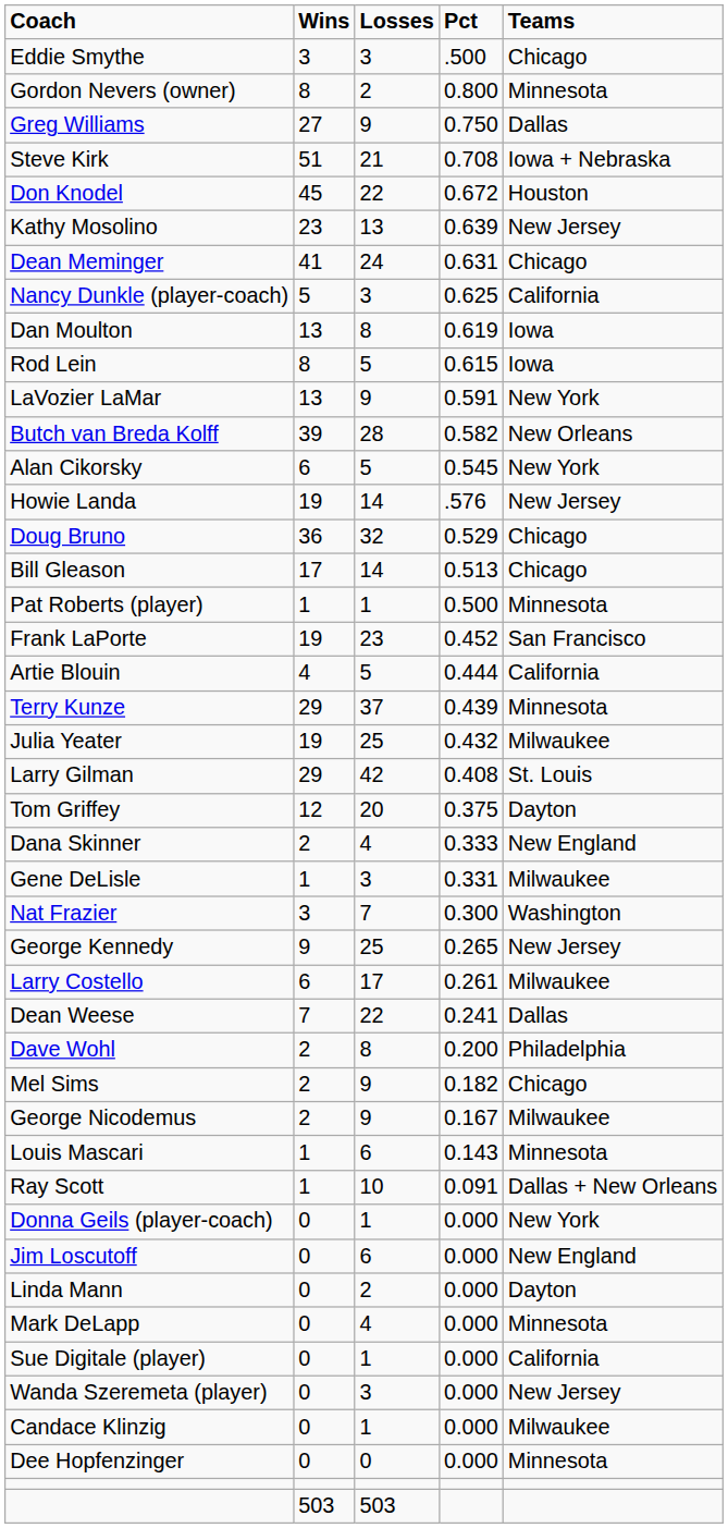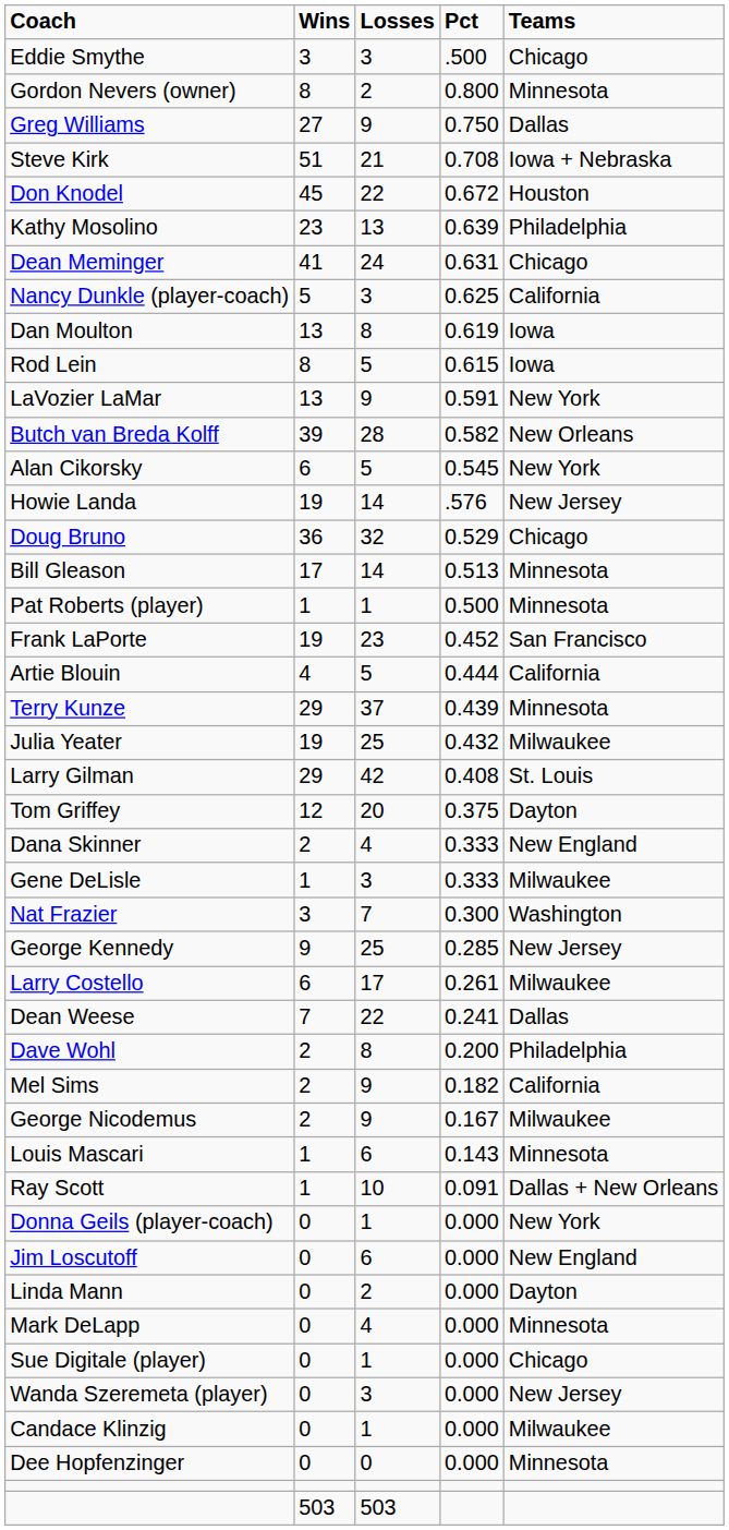Kathy Mosolino | Teams: New Jersey -> Philadelphia
Bill Gleason | Teams: Chicago -> Minnesota
Gene DeLisle | Pct: 0.331 -> 0.333
George Kennedy | Pct: 0.265 -> 0.285
Mel Sims | Teams: Chicago -> California
Sue Digitale (player) | Teams: California -> Chicago
